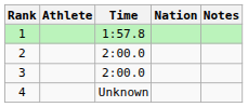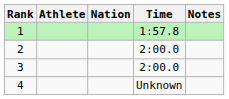columns swapped: Nation <-> Time
